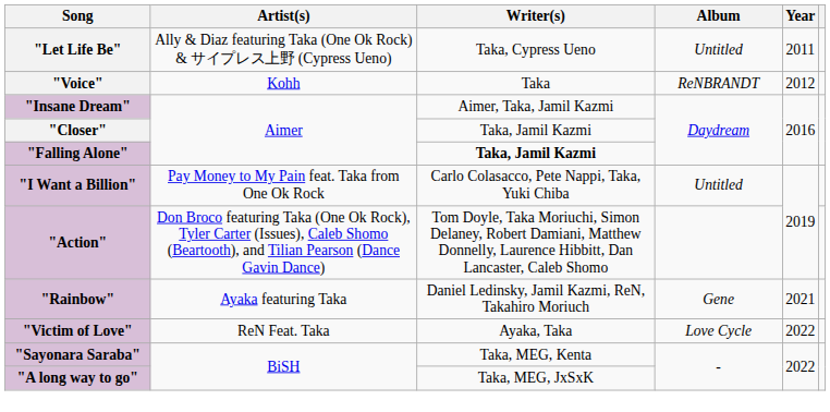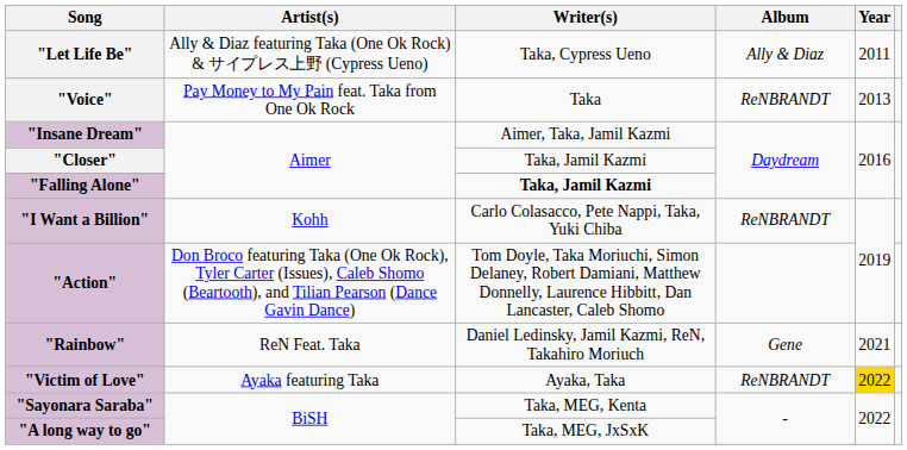"Let Life Be" | Album: Untitled -> Ally & Diaz
"Voice" | Artist(s): Kohh -> Pay Money to My Pain feat. Taka from One Ok Rock
"Voice" | Year: 2012 -> 2013
"I Want a Billion" | Artist(s): Pay Money to My Pain feat. Taka from One Ok Rock -> Kohh
"I Want a Billion" | Album: Untitled -> ReNBRANDT
"Rainbow" | Artist(s): Ayaka featuring Taka -> ReN Feat. Taka
"Victim of Love" | Artist(s): ReN Feat. Taka -> Ayaka featuring Taka
"Victim of Love" | Album: Love Cycle -> ReNBRANDT
"Victim of Love" | Year: no background -> gold background
